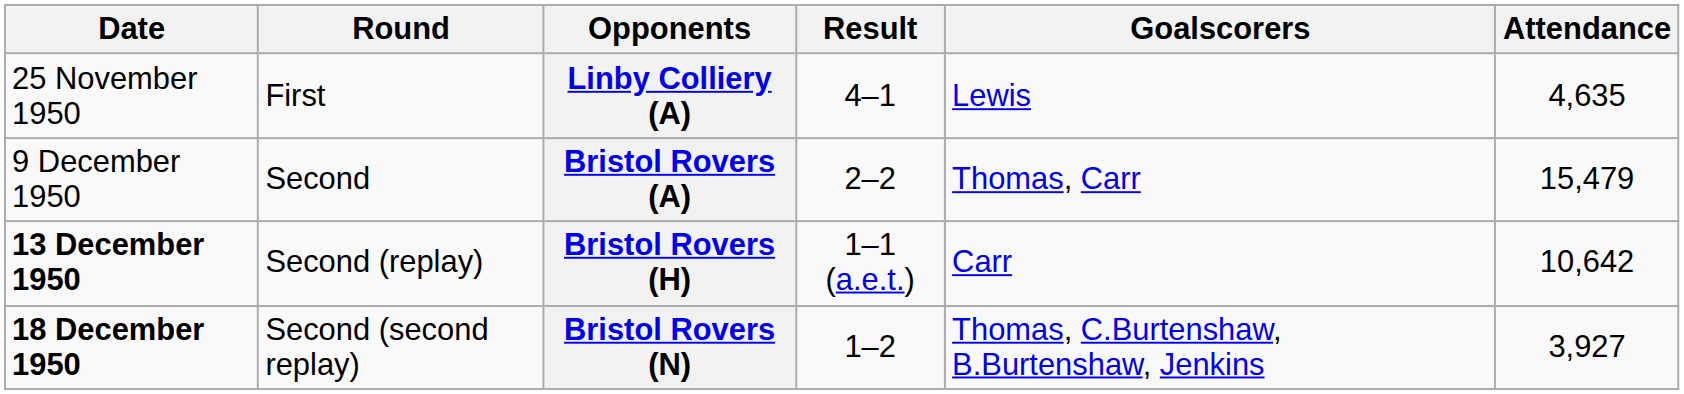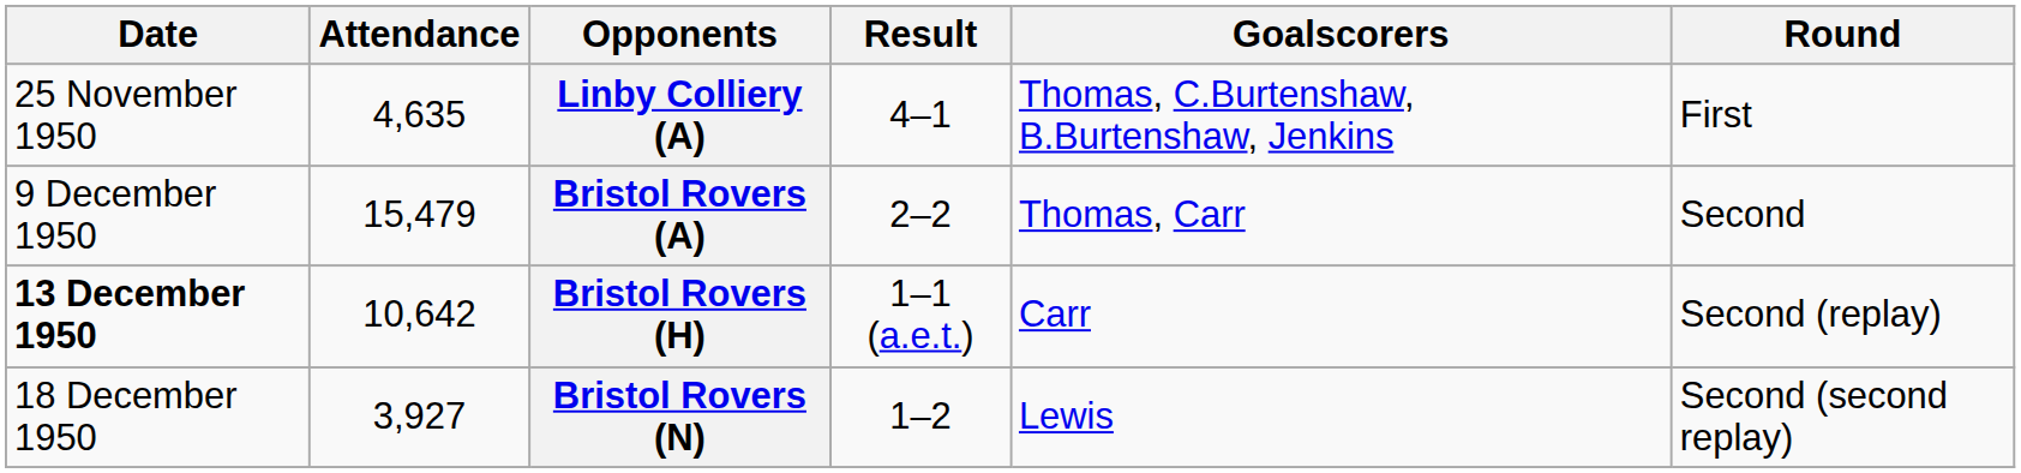columns swapped: Round <-> Attendance
Linby Colliery (A) | Goalscorers: Lewis -> Thomas, C.Burtenshaw, B.Burtenshaw, Jenkins
Bristol Rovers (N) | Date: bold -> normal
Bristol Rovers (N) | Goalscorers: Thomas, C.Burtenshaw, B.Burtenshaw, Jenkins -> Lewis
